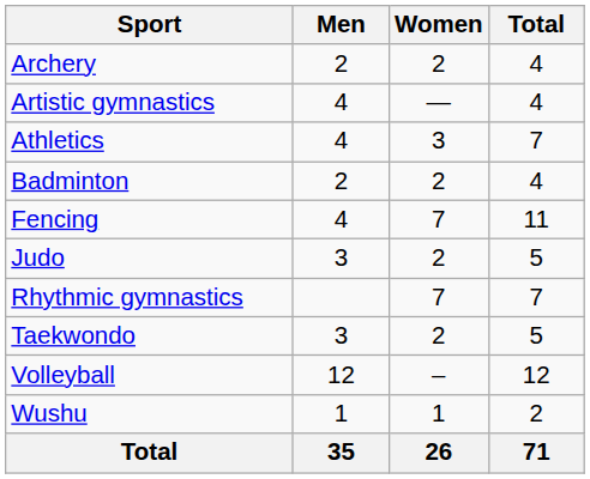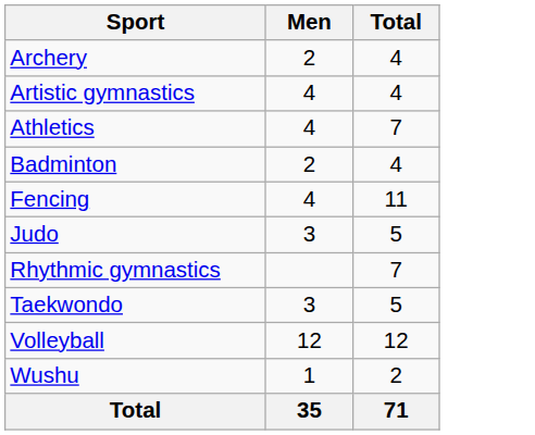- column: Women | 2 | — | 3 | 2 | 7 | 2 | 7 | 2 | – | 1 | 26
